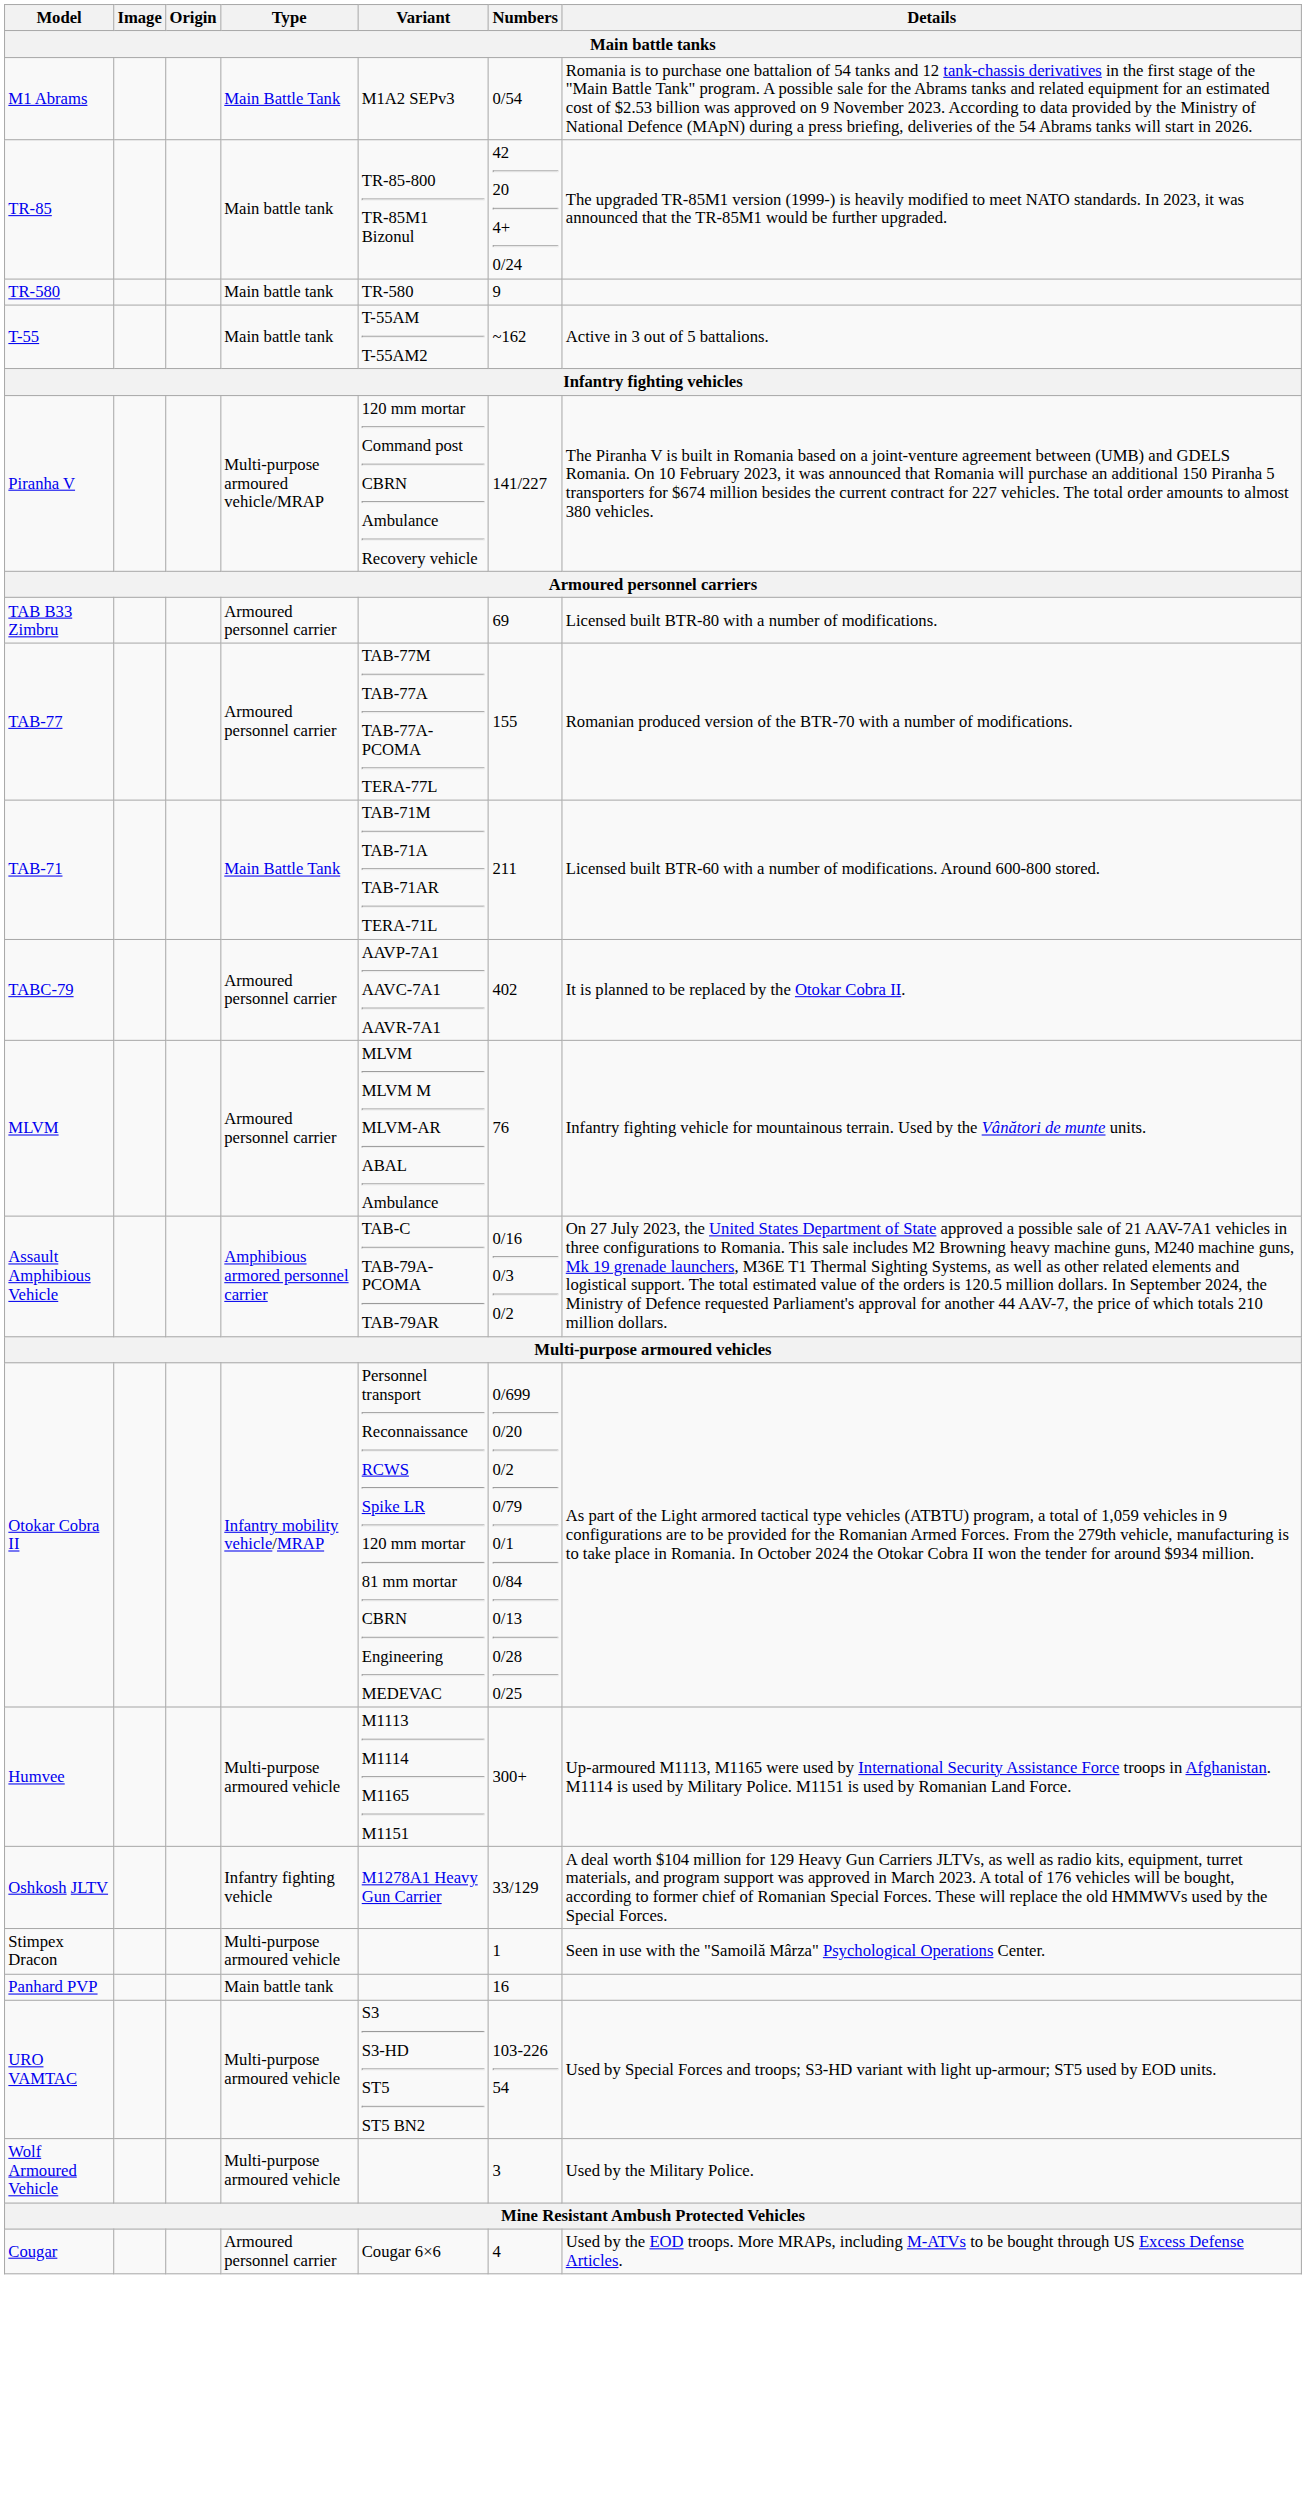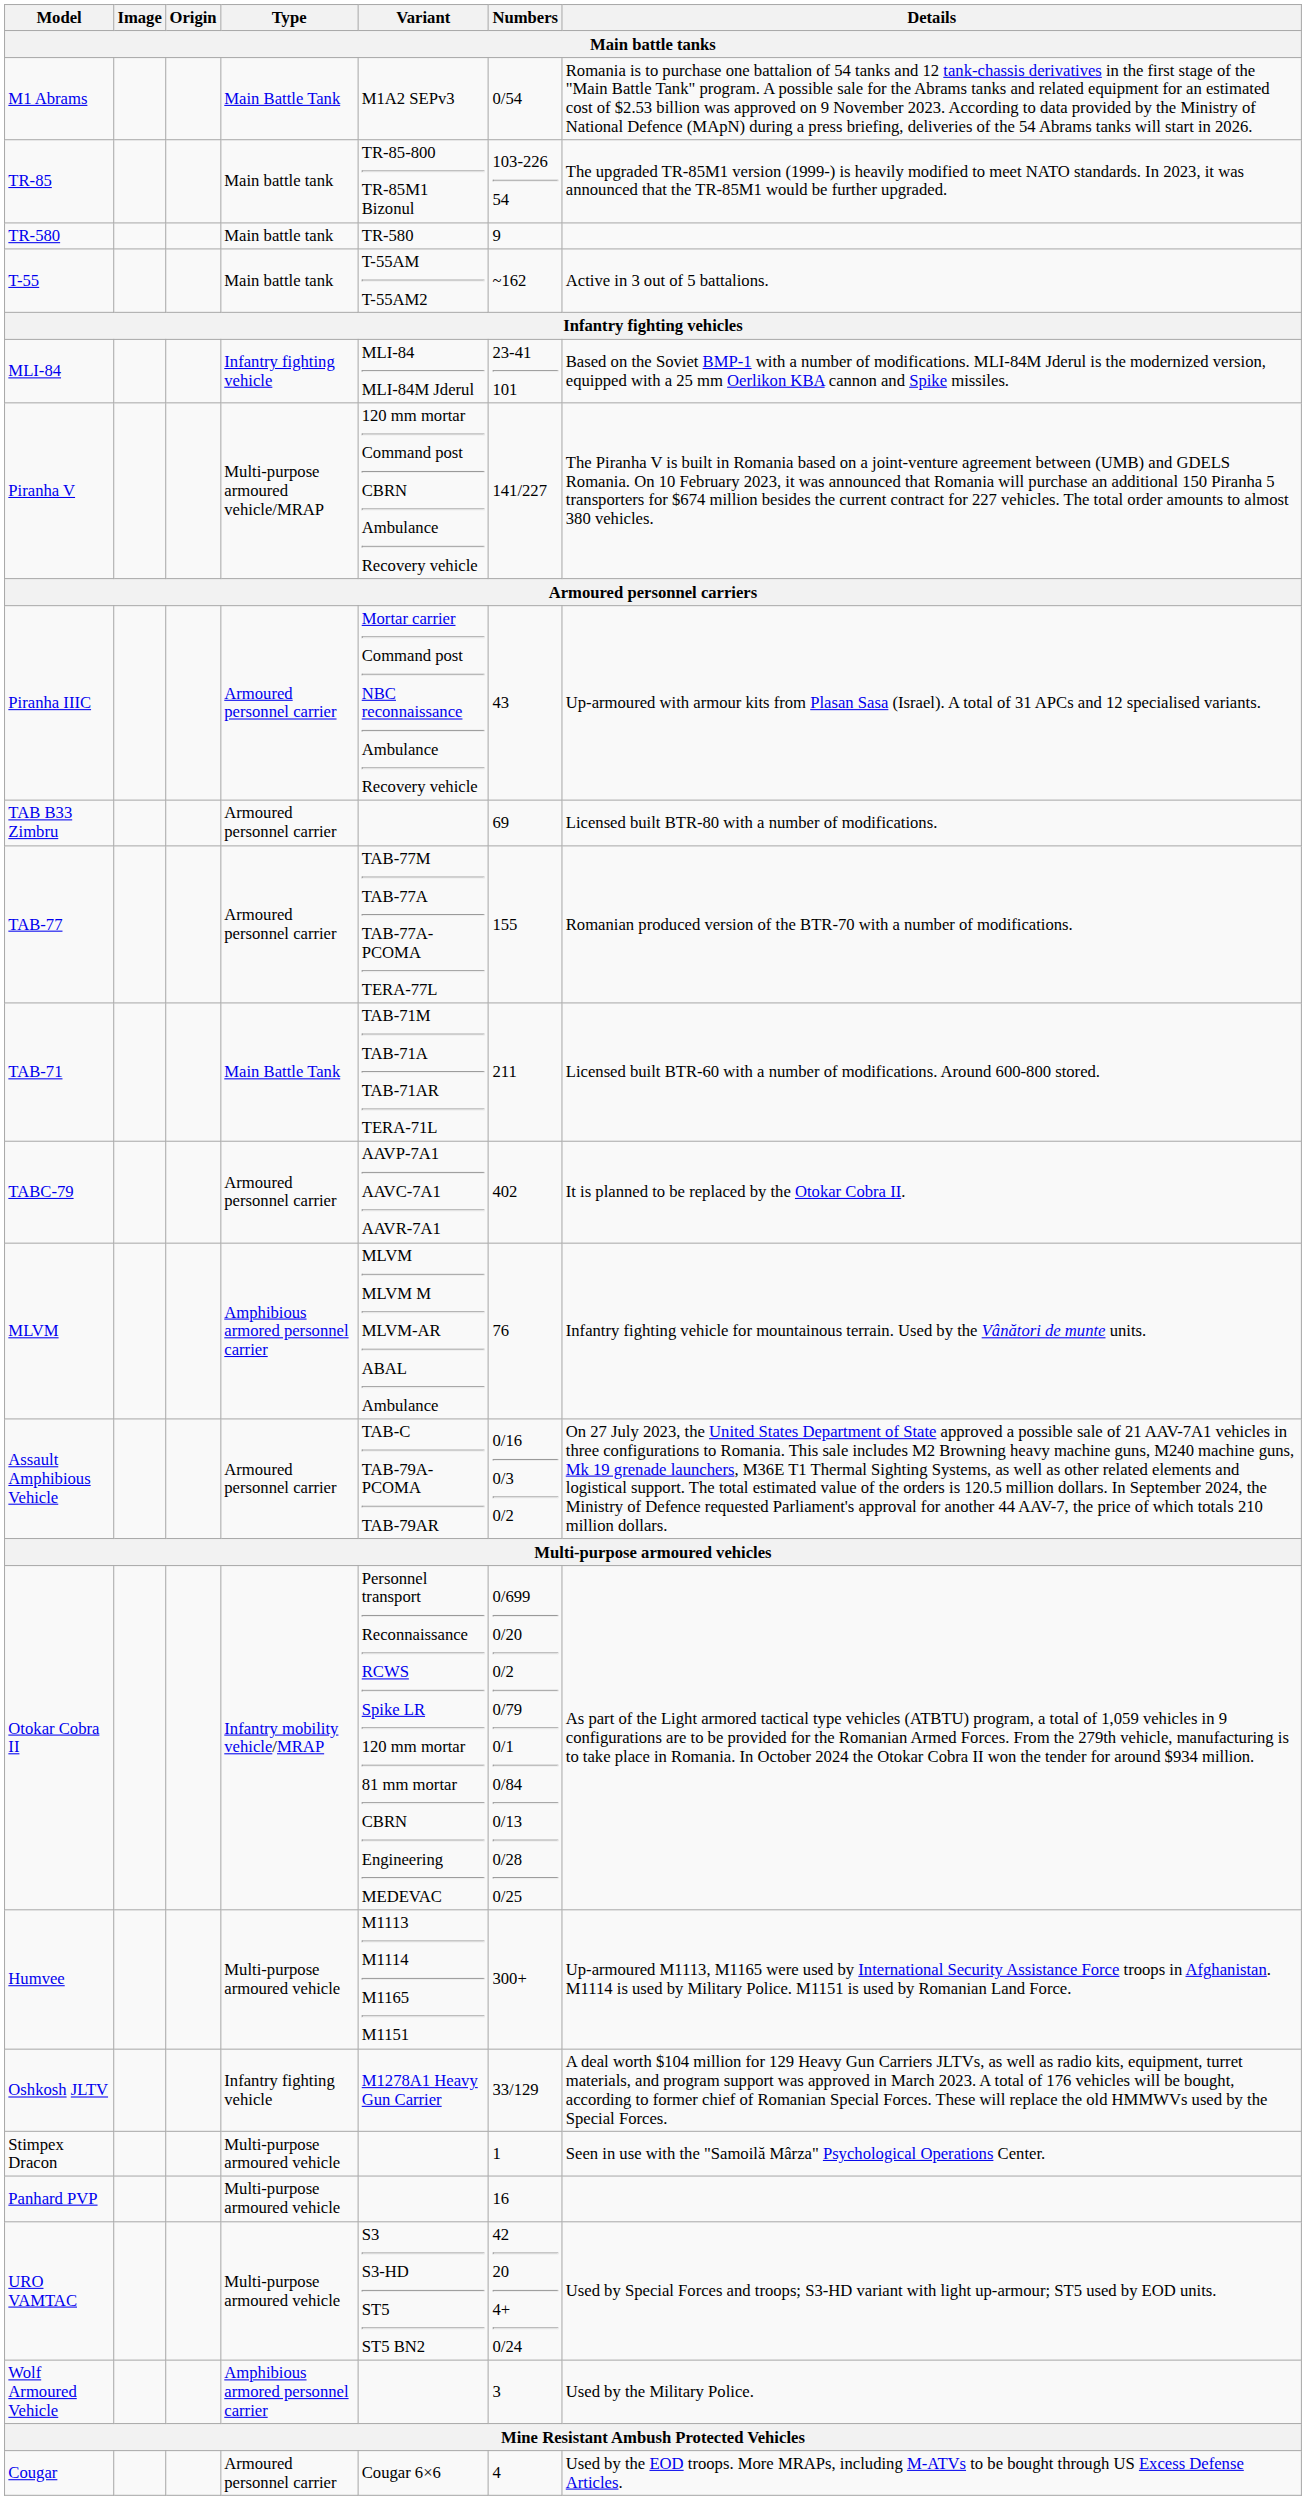TR-85 | Numbers: 42 20 4+ 0/24 -> 103-226 54
+ row: MLI-84 | Infantry fighting vehicle | MLI-84 MLI-84M Jderul | 23-41 101 | Based on the Soviet BMP-1 with a number of modifications. MLI-84M Jderul is the modernized version, equipped with a 25 mm Oerlikon KBA cannon and Spike missiles.
+ row: Piranha IIIC | Armoured personnel carrier | Mortar carrier Command post NBC reconnaissance Ambulance Recovery vehicle | 43 | Up-armoured with armour kits from Plasan Sasa (Israel). A total of 31 APCs and 12 specialised variants.
MLVM | Type: Armoured personnel carrier -> Amphibious armored personnel carrier
Assault Amphibious Vehicle | Type: Amphibious armored personnel carrier -> Armoured personnel carrier
Panhard PVP | Type: Main battle tank -> Multi-purpose armoured vehicle
URO VAMTAC | Numbers: 103-226 54 -> 42 20 4+ 0/24
Wolf Armoured Vehicle | Type: Multi-purpose armoured vehicle -> Amphibious armored personnel carrier
